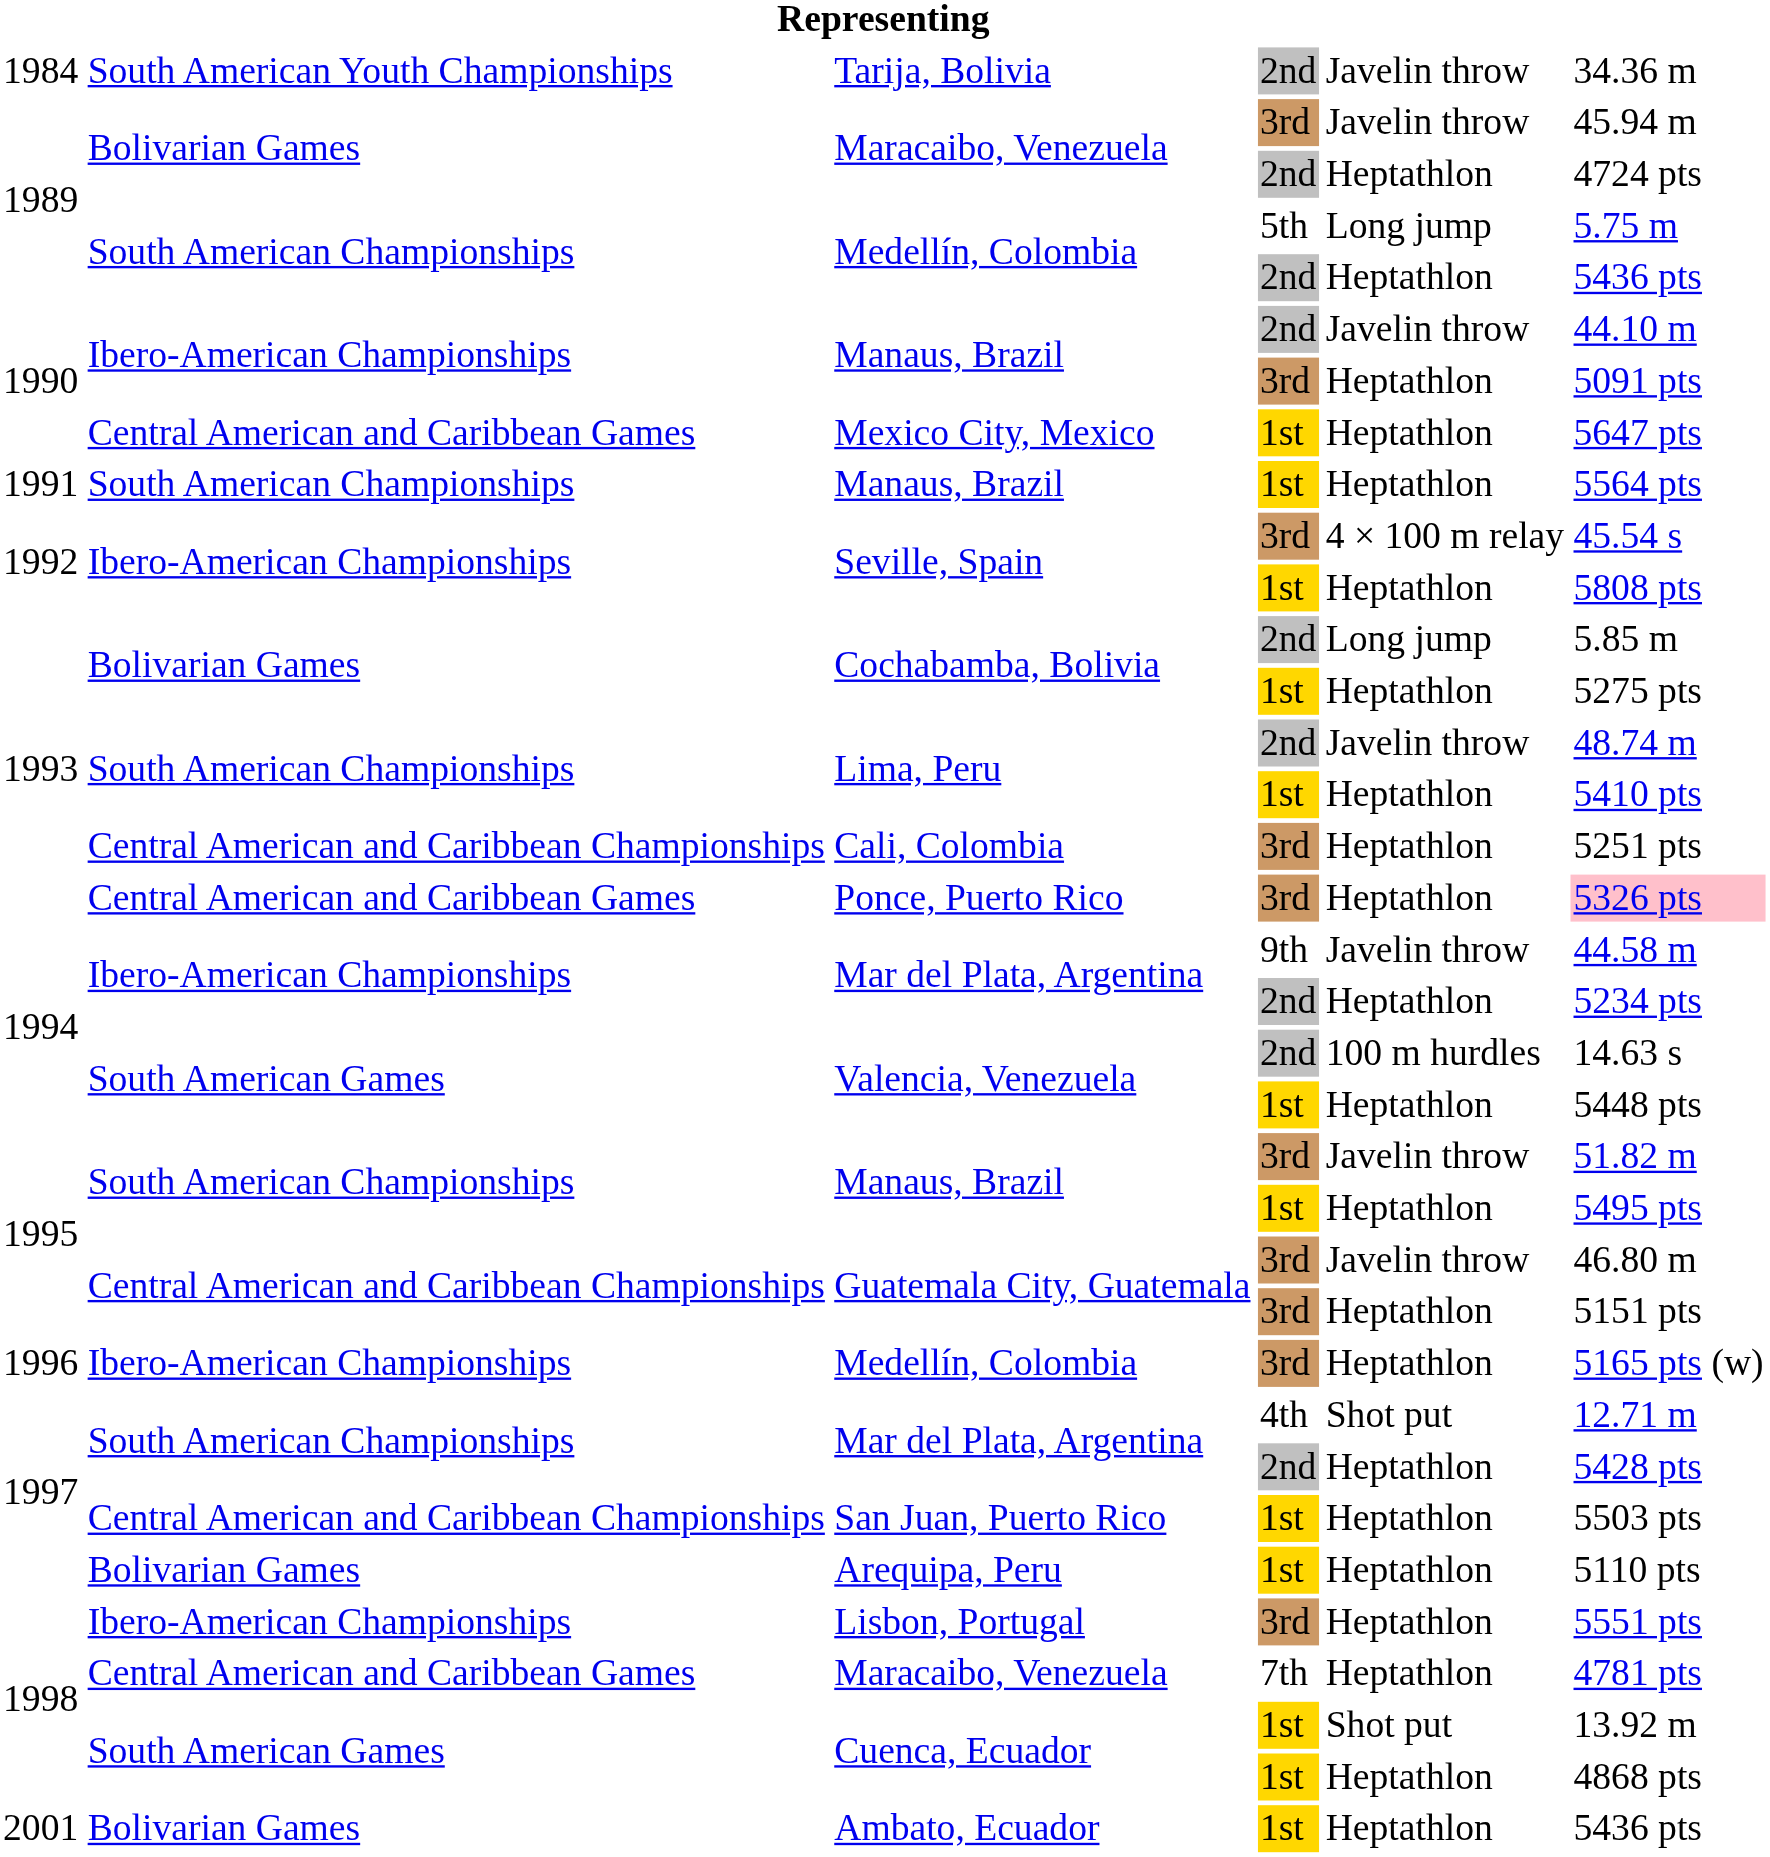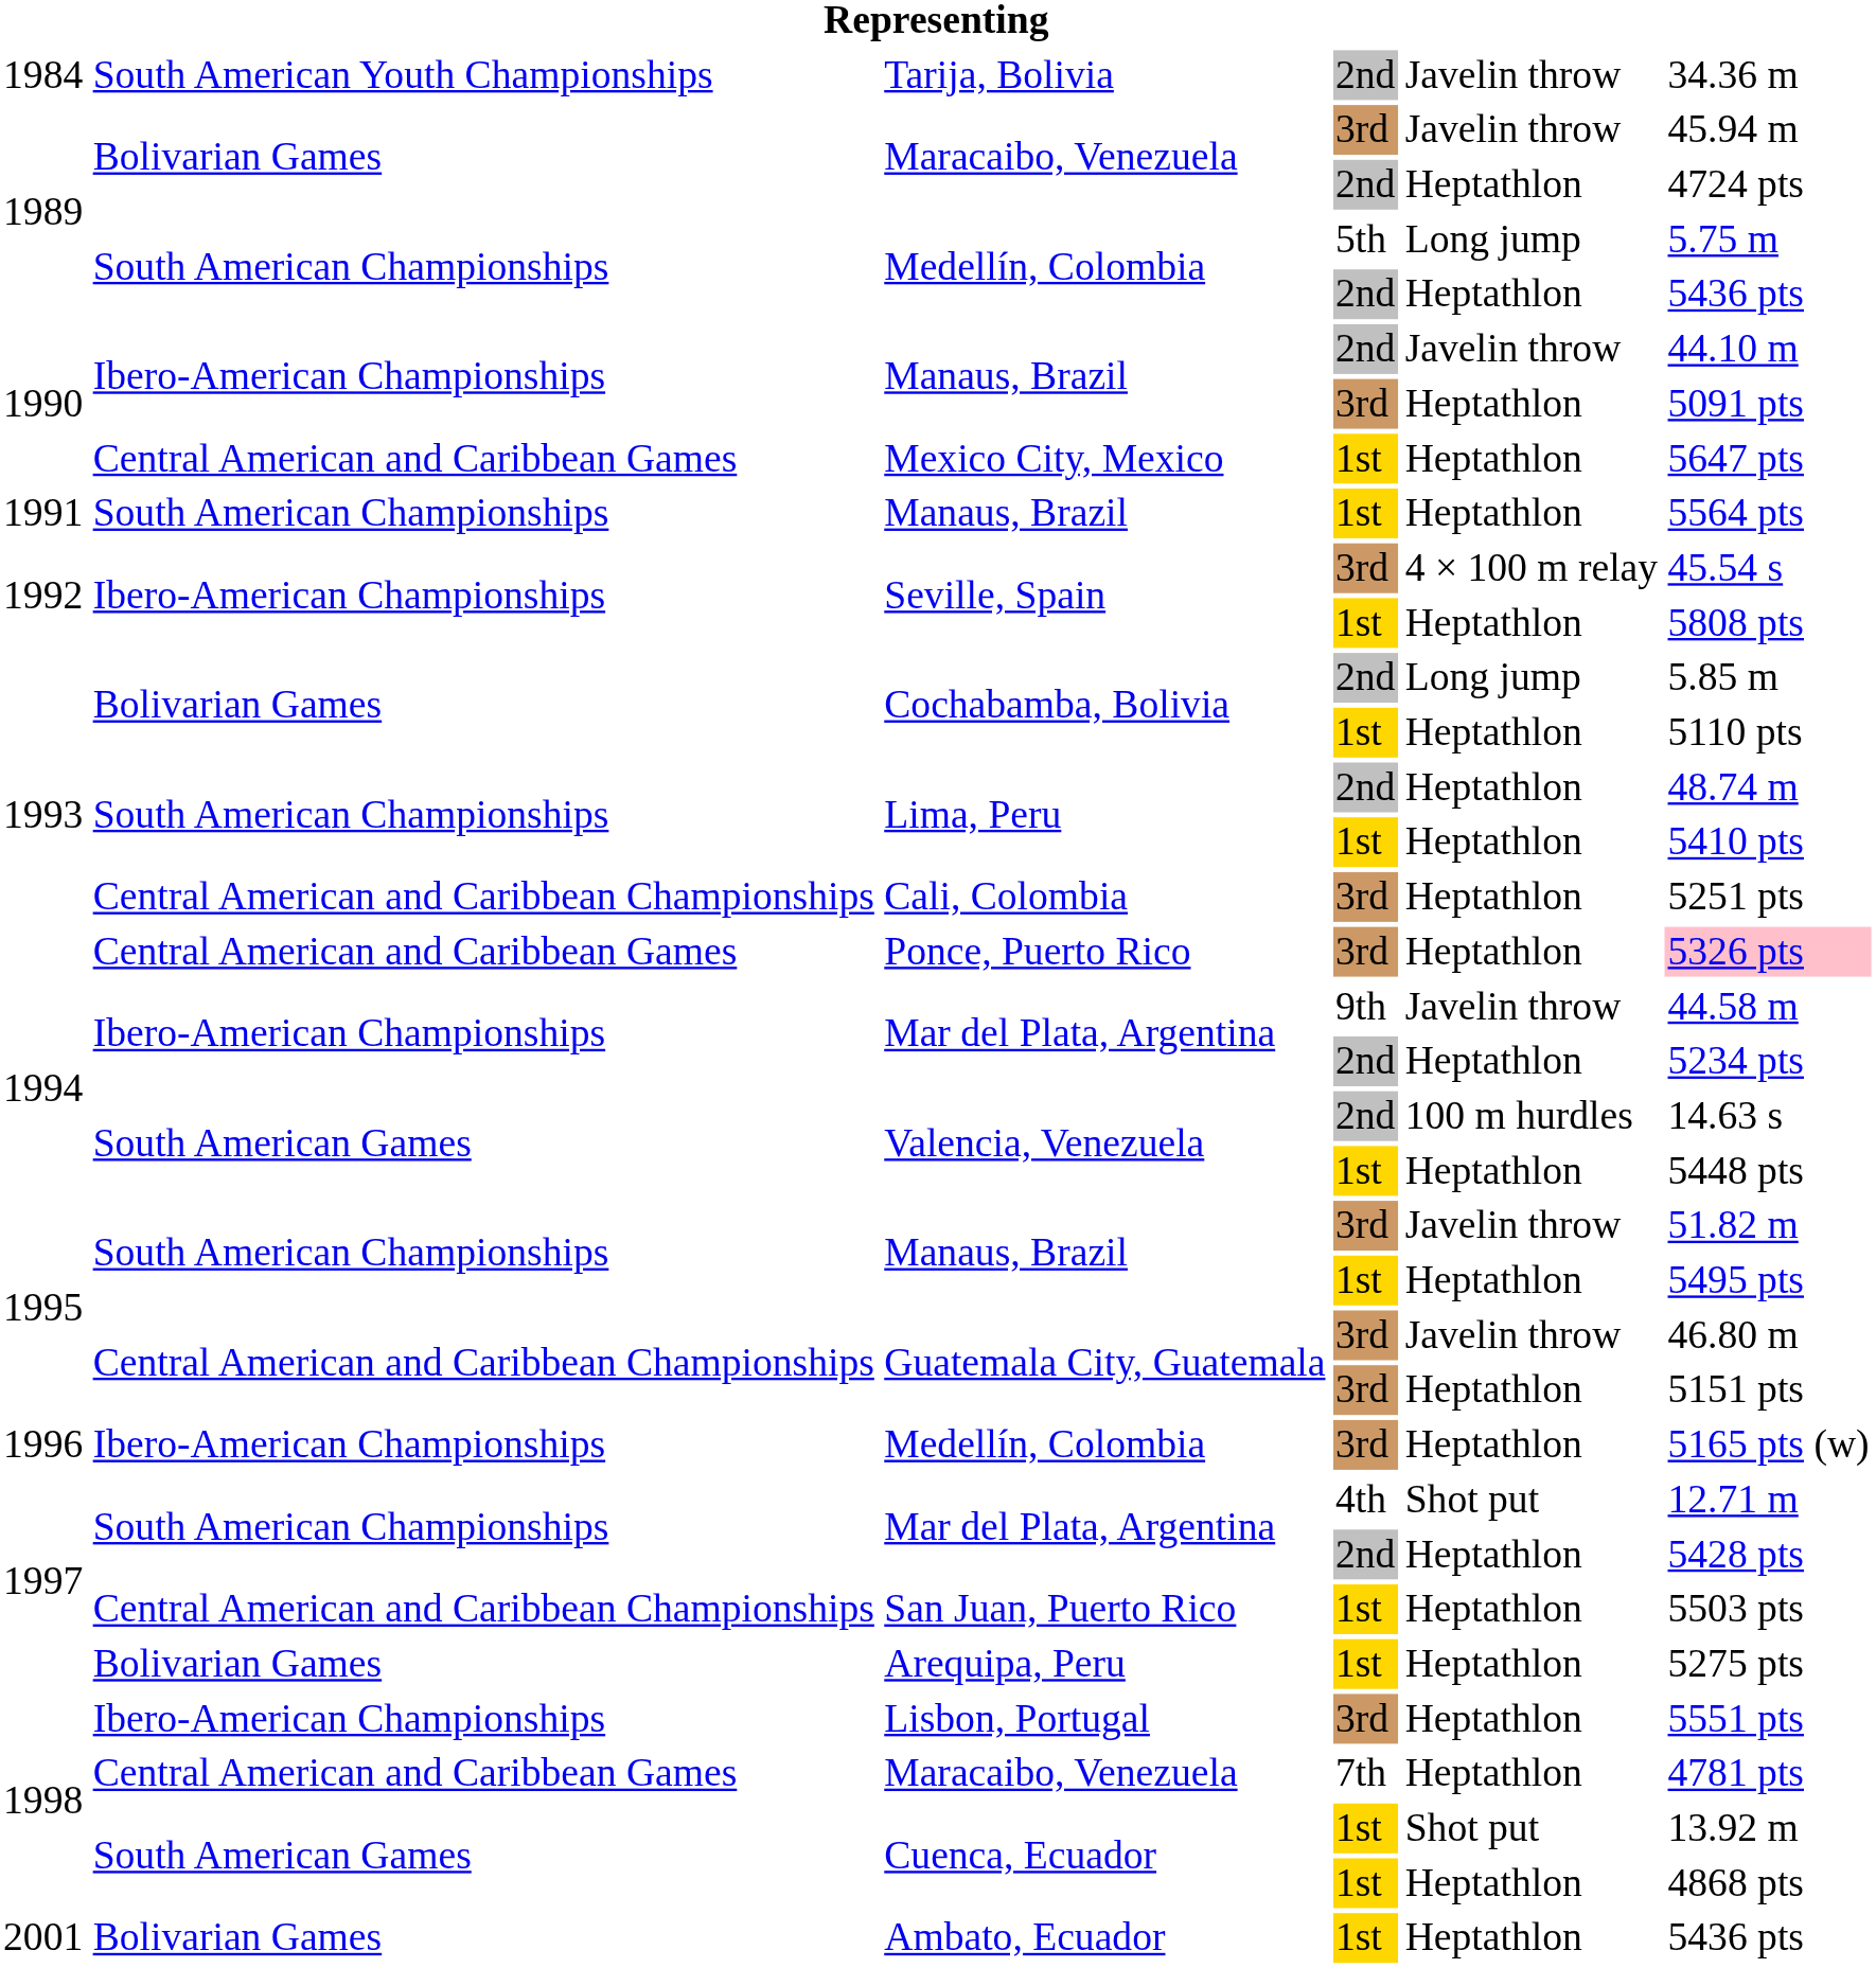Cochabamba, Bolivia / 1st | column 6: 5275 pts -> 5110 pts
Lima, Peru / 2nd | column 5: Javelin throw -> Heptathlon
Arequipa, Peru | column 6: 5110 pts -> 5275 pts
